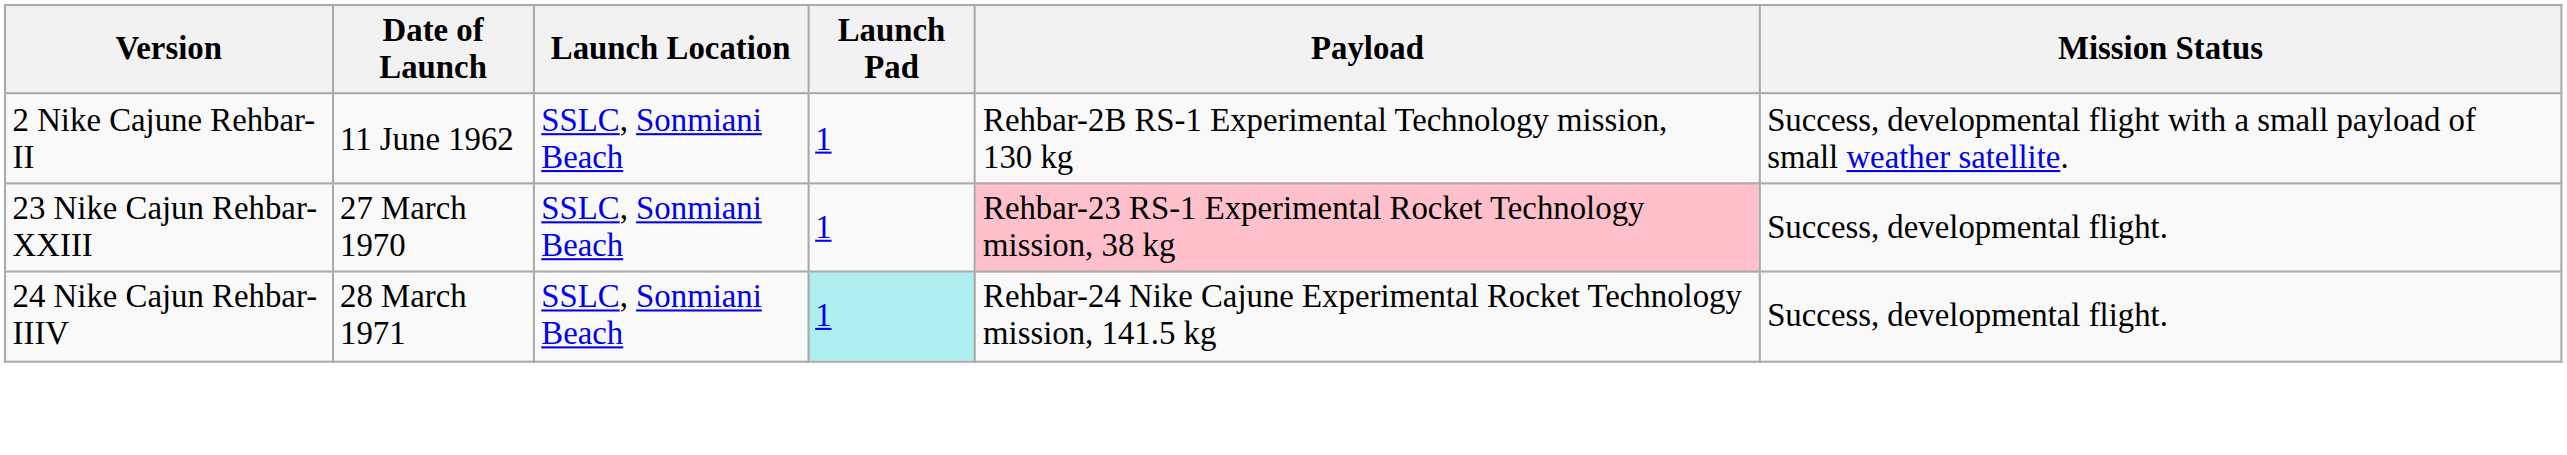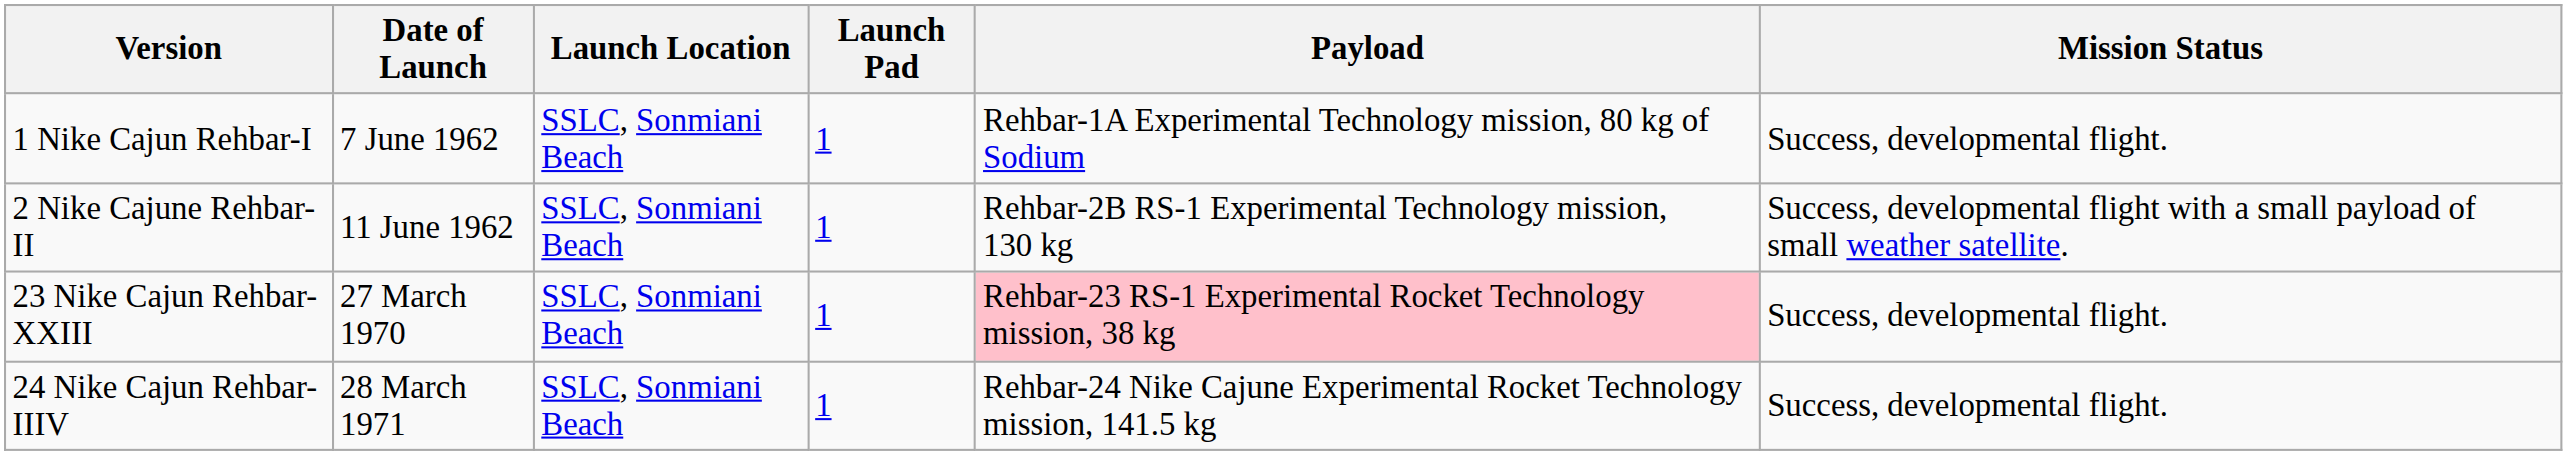+ row: 1 Nike Cajun Rehbar-I | 7 June 1962 | SSLC, Sonmiani Beach | 1 | Rehbar-1A Experimental Technology mission, 80 kg of Sodium | Success, developmental flight.
24 Nike Cajun Rehbar- IIIV | Launch Pad: paleturquoise background -> no background
